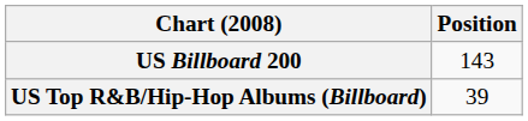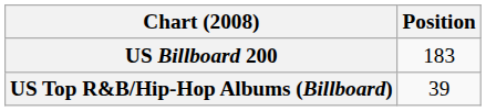US Billboard 200 | Position: 143 -> 183
